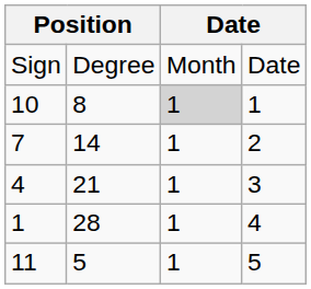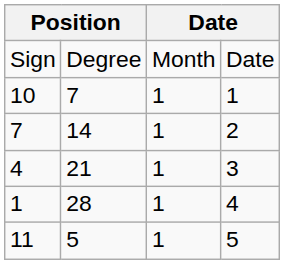10 | column 2: 8 -> 7
10 | column 3: lightgrey background -> no background
